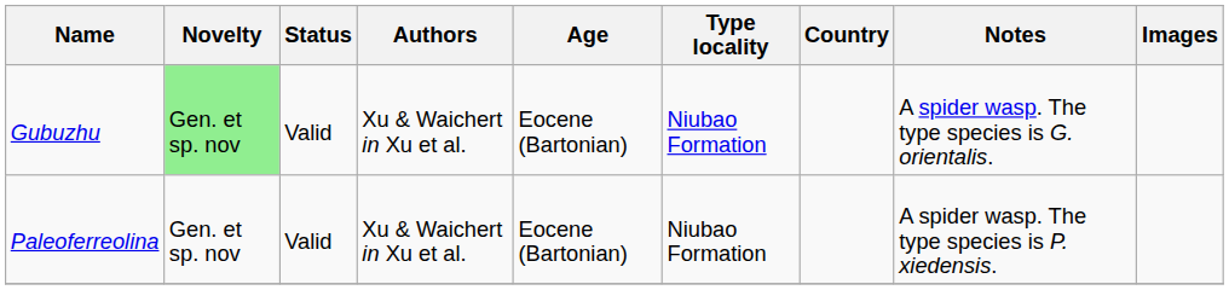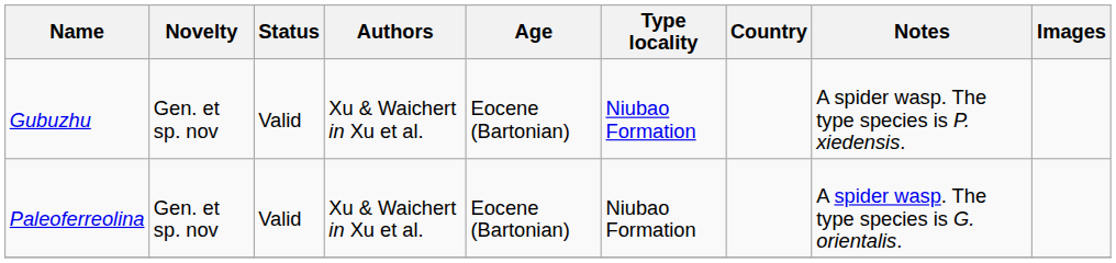Gubuzhu | Novelty: lightgreen background -> no background
Gubuzhu | Notes: A spider wasp. The type species is G. orientalis. -> A spider wasp. The type species is P. xiedensis.
Paleoferreolina | Notes: A spider wasp. The type species is P. xiedensis. -> A spider wasp. The type species is G. orientalis.
